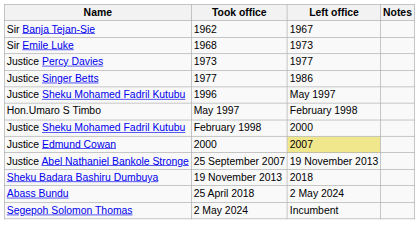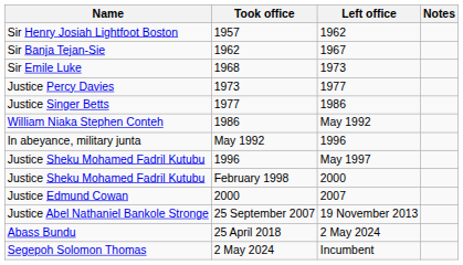+ row: Sir Henry Josiah Lightfoot Boston | 1957 | 1962
+ row: William Niaka Stephen Conteh | 1986 | May 1992
+ row: In abeyance, military junta | May 1992 | 1996
- row: Hon.Umaro S Timbo | May 1997 | February 1998
Justice Edmund Cowan | Left office: khaki background -> no background
- row: Sheku Badara Bashiru Dumbuya | 19 November 2013 | 2018
